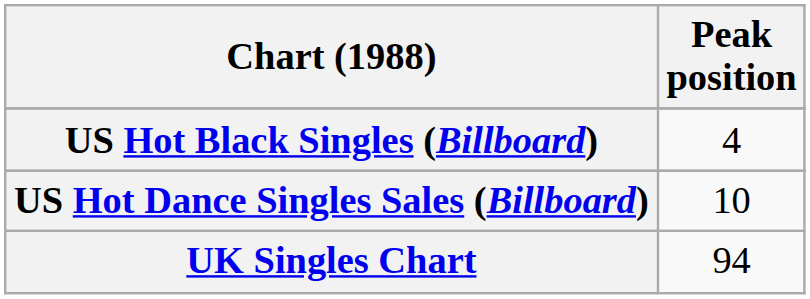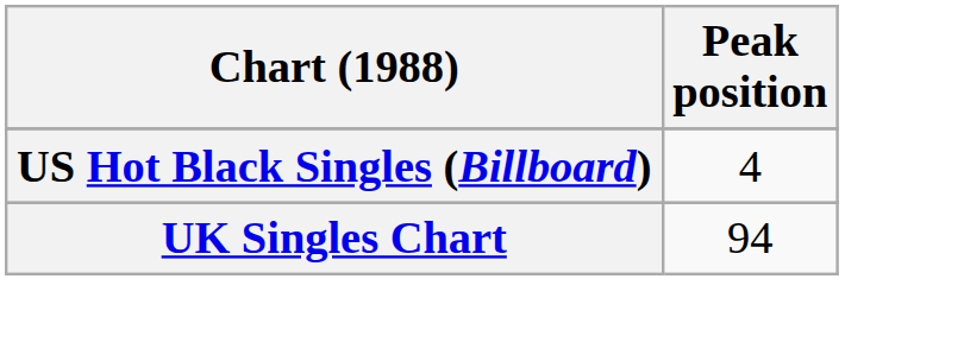- row: US Hot Dance Singles Sales (Billboard) | 10
